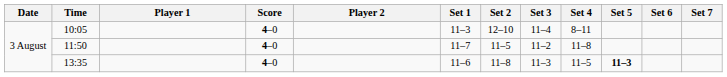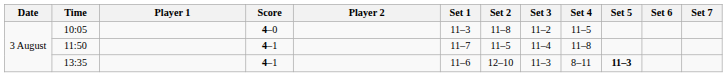10:05 | Set 2: 12–10 -> 11–8
10:05 | Set 3: 11–4 -> 11–2
10:05 | Set 4: 8–11 -> 11–5
11:50 | Score: 4–0 -> 4–1
11:50 | Set 3: 11–2 -> 11–4
13:35 | Score: 4–0 -> 4–1
13:35 | Set 2: 11–8 -> 12–10
13:35 | Set 4: 11–5 -> 8–11
